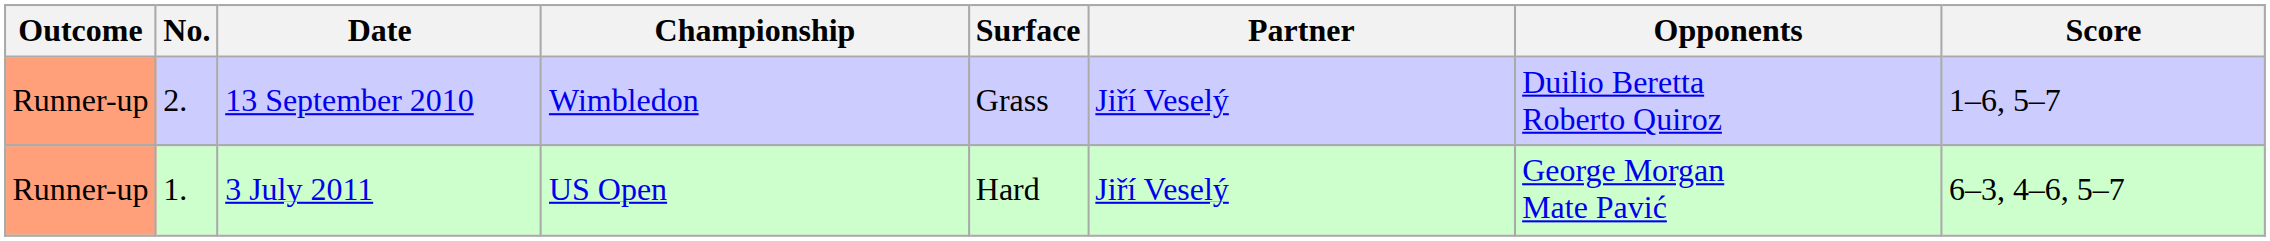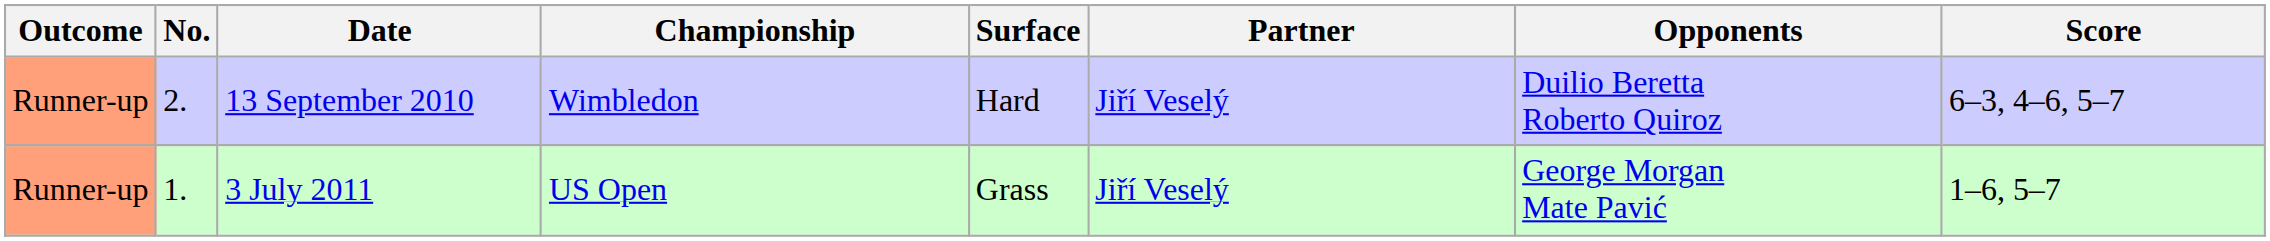13 September 2010 | Surface: Grass -> Hard
13 September 2010 | Score: 1–6, 5–7 -> 6–3, 4–6, 5–7
3 July 2011 | Surface: Hard -> Grass
3 July 2011 | Score: 6–3, 4–6, 5–7 -> 1–6, 5–7
